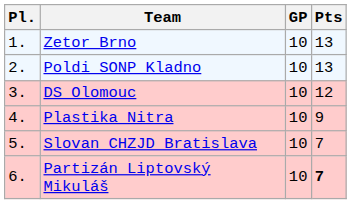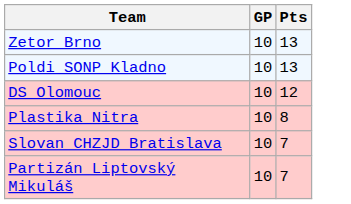- column: Pl. | 1. | 2. | 3. | 4. | 5. | 6.
Plastika Nitra | Pts: 9 -> 8
Partizán Liptovský Mikuláš | Pts: bold -> normal
